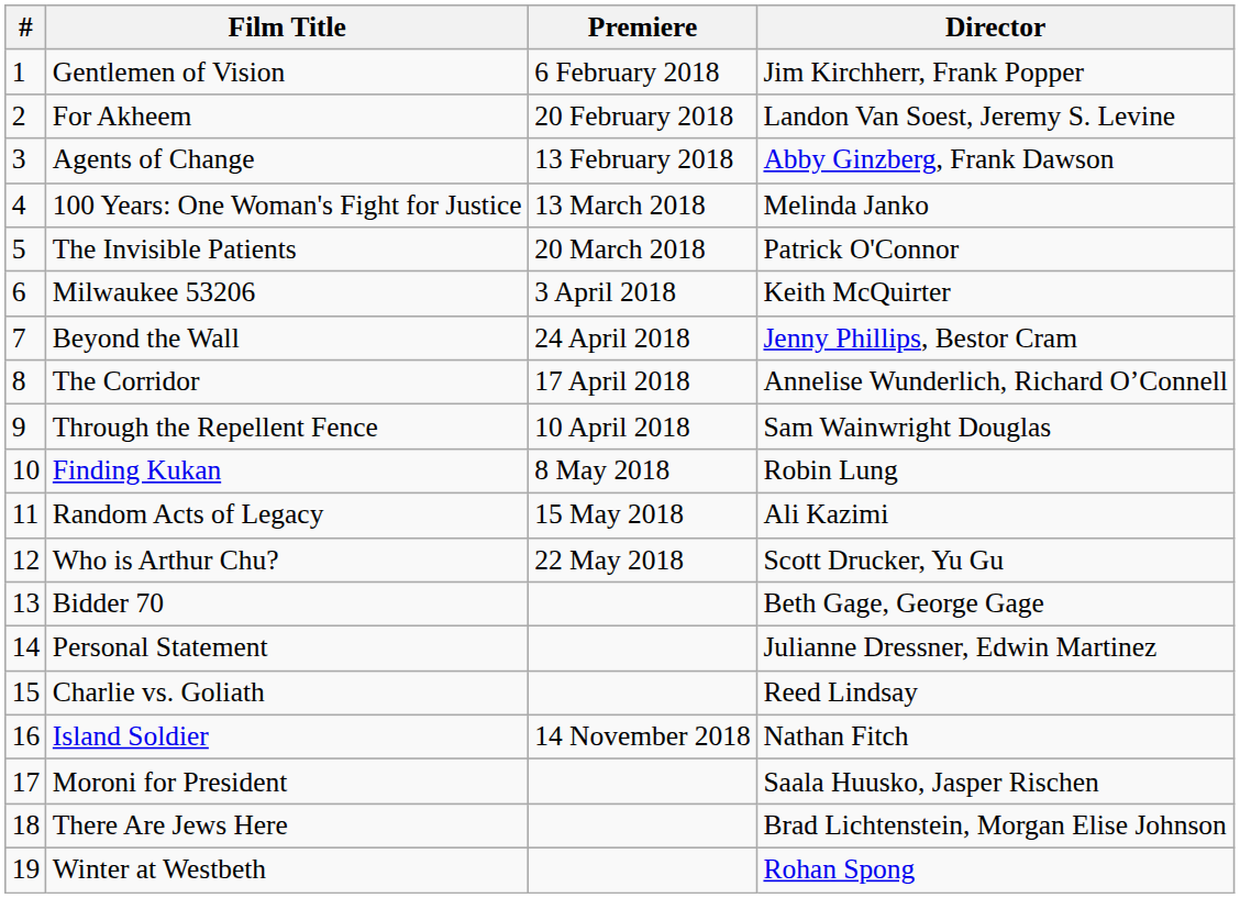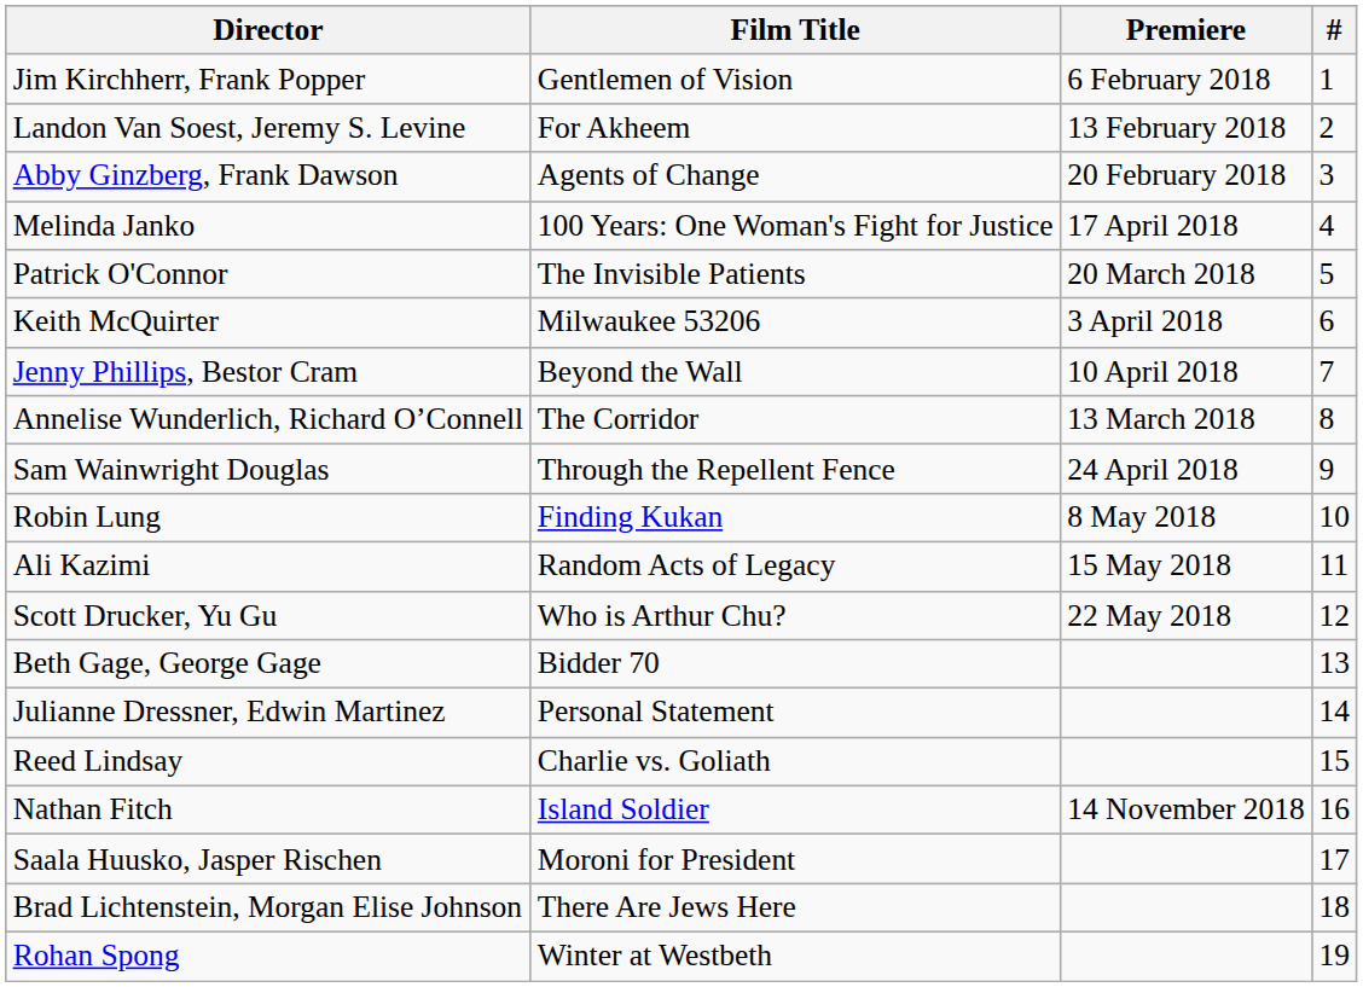columns swapped: # <-> Director
For Akheem | Premiere: 20 February 2018 -> 13 February 2018
Agents of Change | Premiere: 13 February 2018 -> 20 February 2018
100 Years: One Woman's Fight for Justice | Premiere: 13 March 2018 -> 17 April 2018
Beyond the Wall | Premiere: 24 April 2018 -> 10 April 2018
The Corridor | Premiere: 17 April 2018 -> 13 March 2018
Through the Repellent Fence | Premiere: 10 April 2018 -> 24 April 2018
